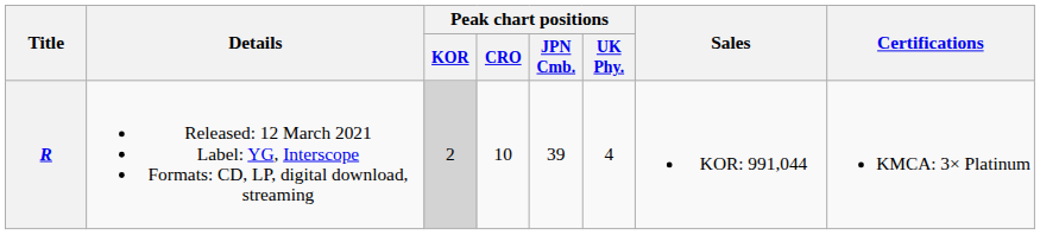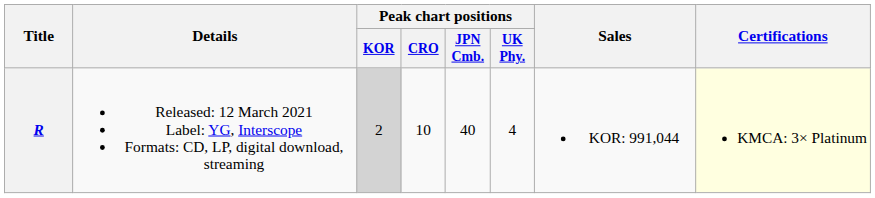R | Peak chart positions / JPN Cmb.: 39 -> 40
R | Certifications: no background -> lightyellow background
